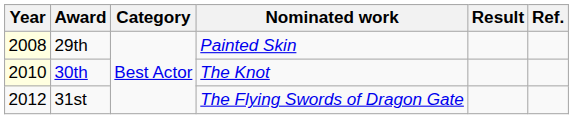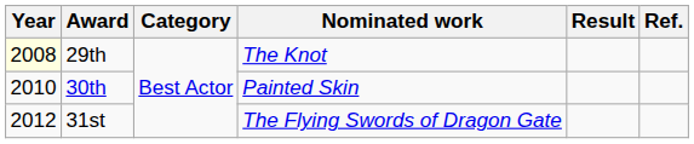29th | Nominated work: Painted Skin -> The Knot
30th | Year: lightyellow background -> no background
30th | Nominated work: The Knot -> Painted Skin
